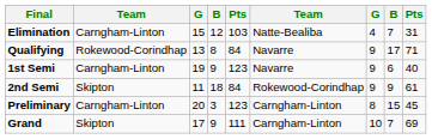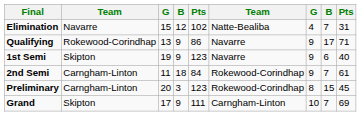Elimination | column 2: Carngham-Linton -> Navarre
Elimination | column 5: 103 -> 102
Qualifying | column 4: 8 -> 9
Qualifying | column 5: 84 -> 86
1st Semi | column 2: Carngham-Linton -> Skipton
2nd Semi | column 2: Skipton -> Carngham-Linton
2nd Semi | column 8: 9 -> 7
Preliminary | column 6: Carngham-Linton -> Rokewood-Corindhap
